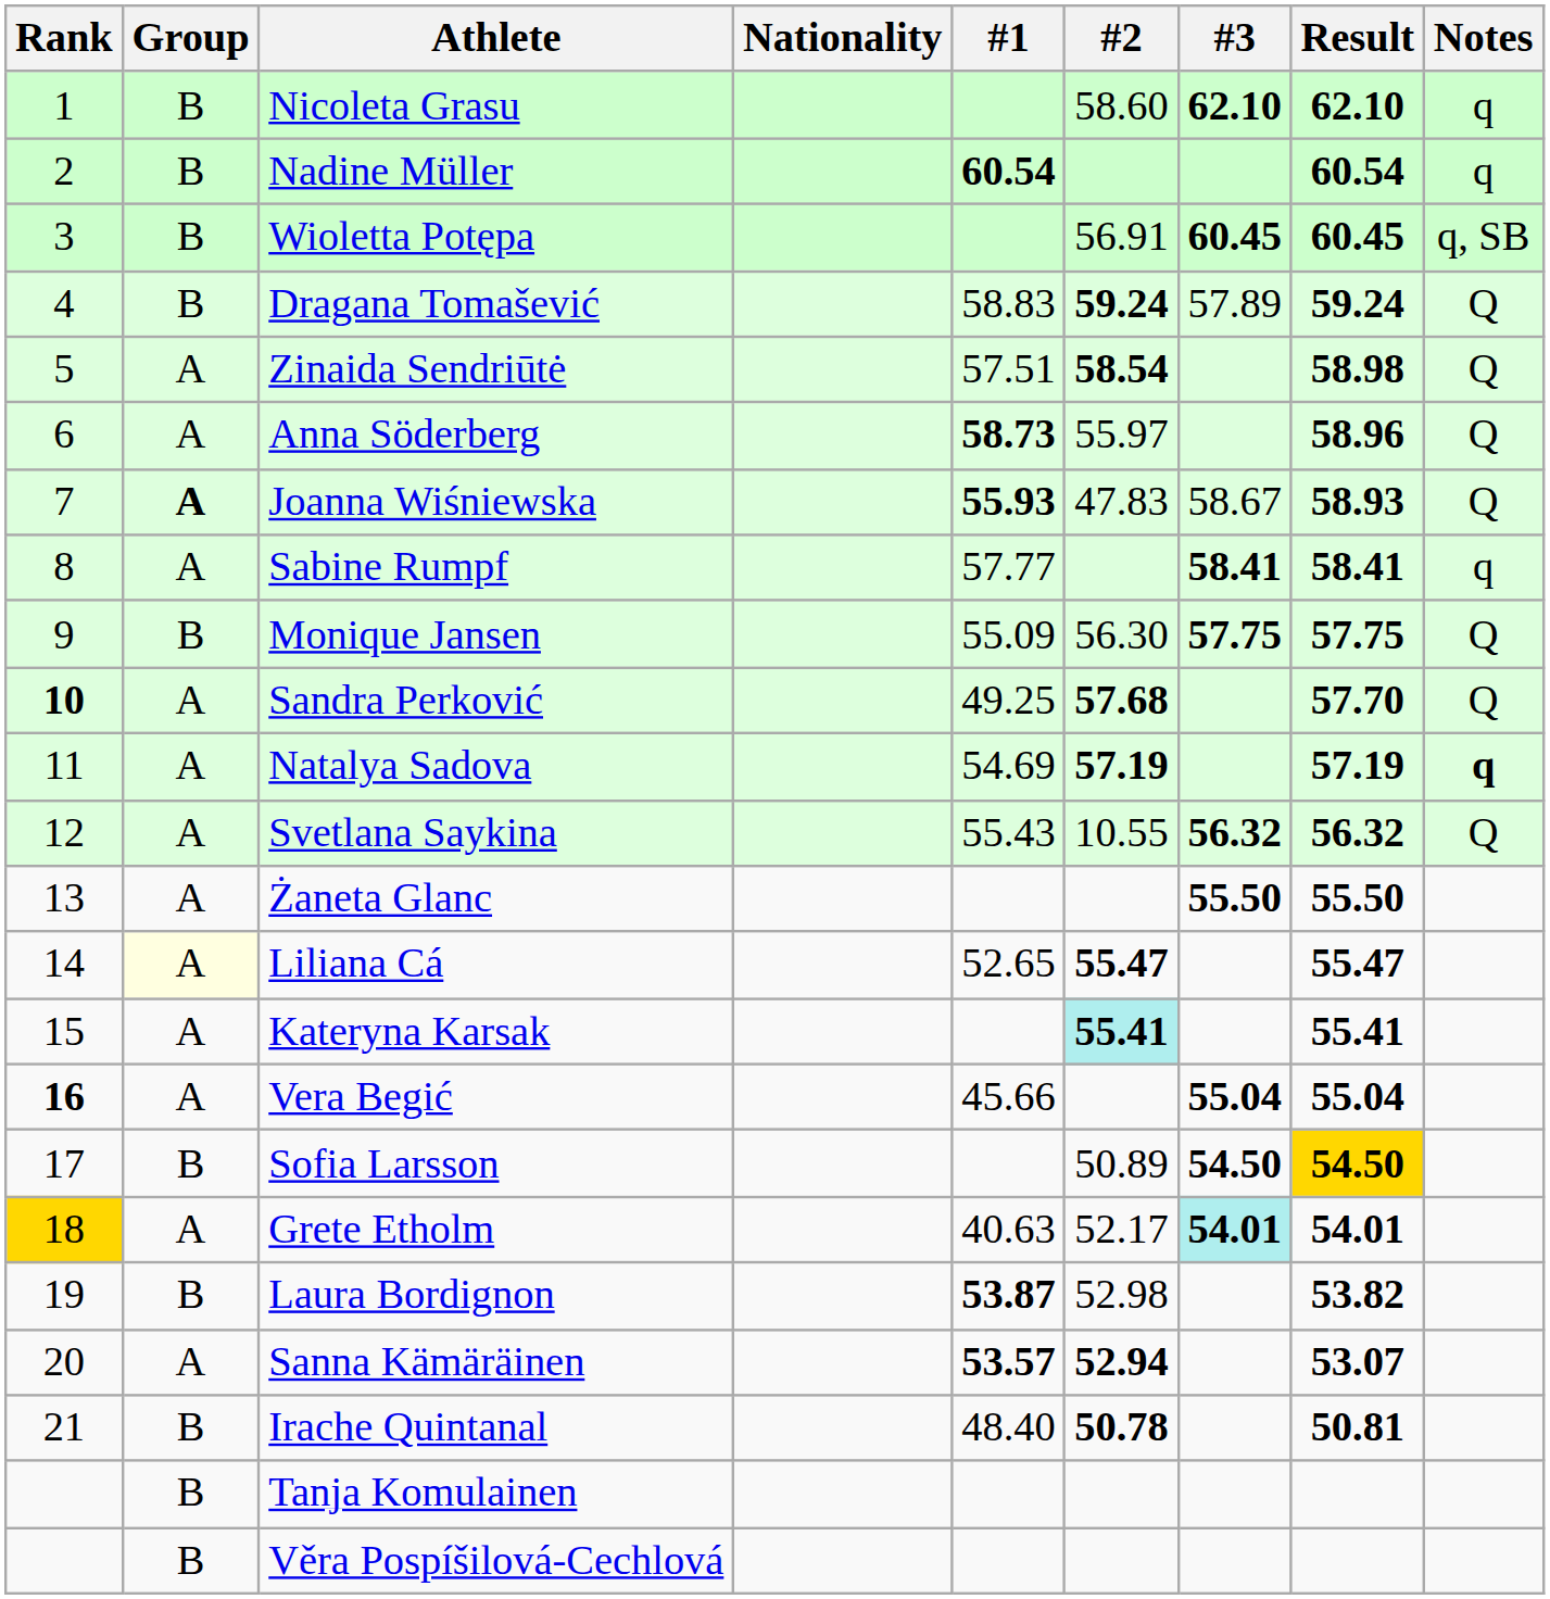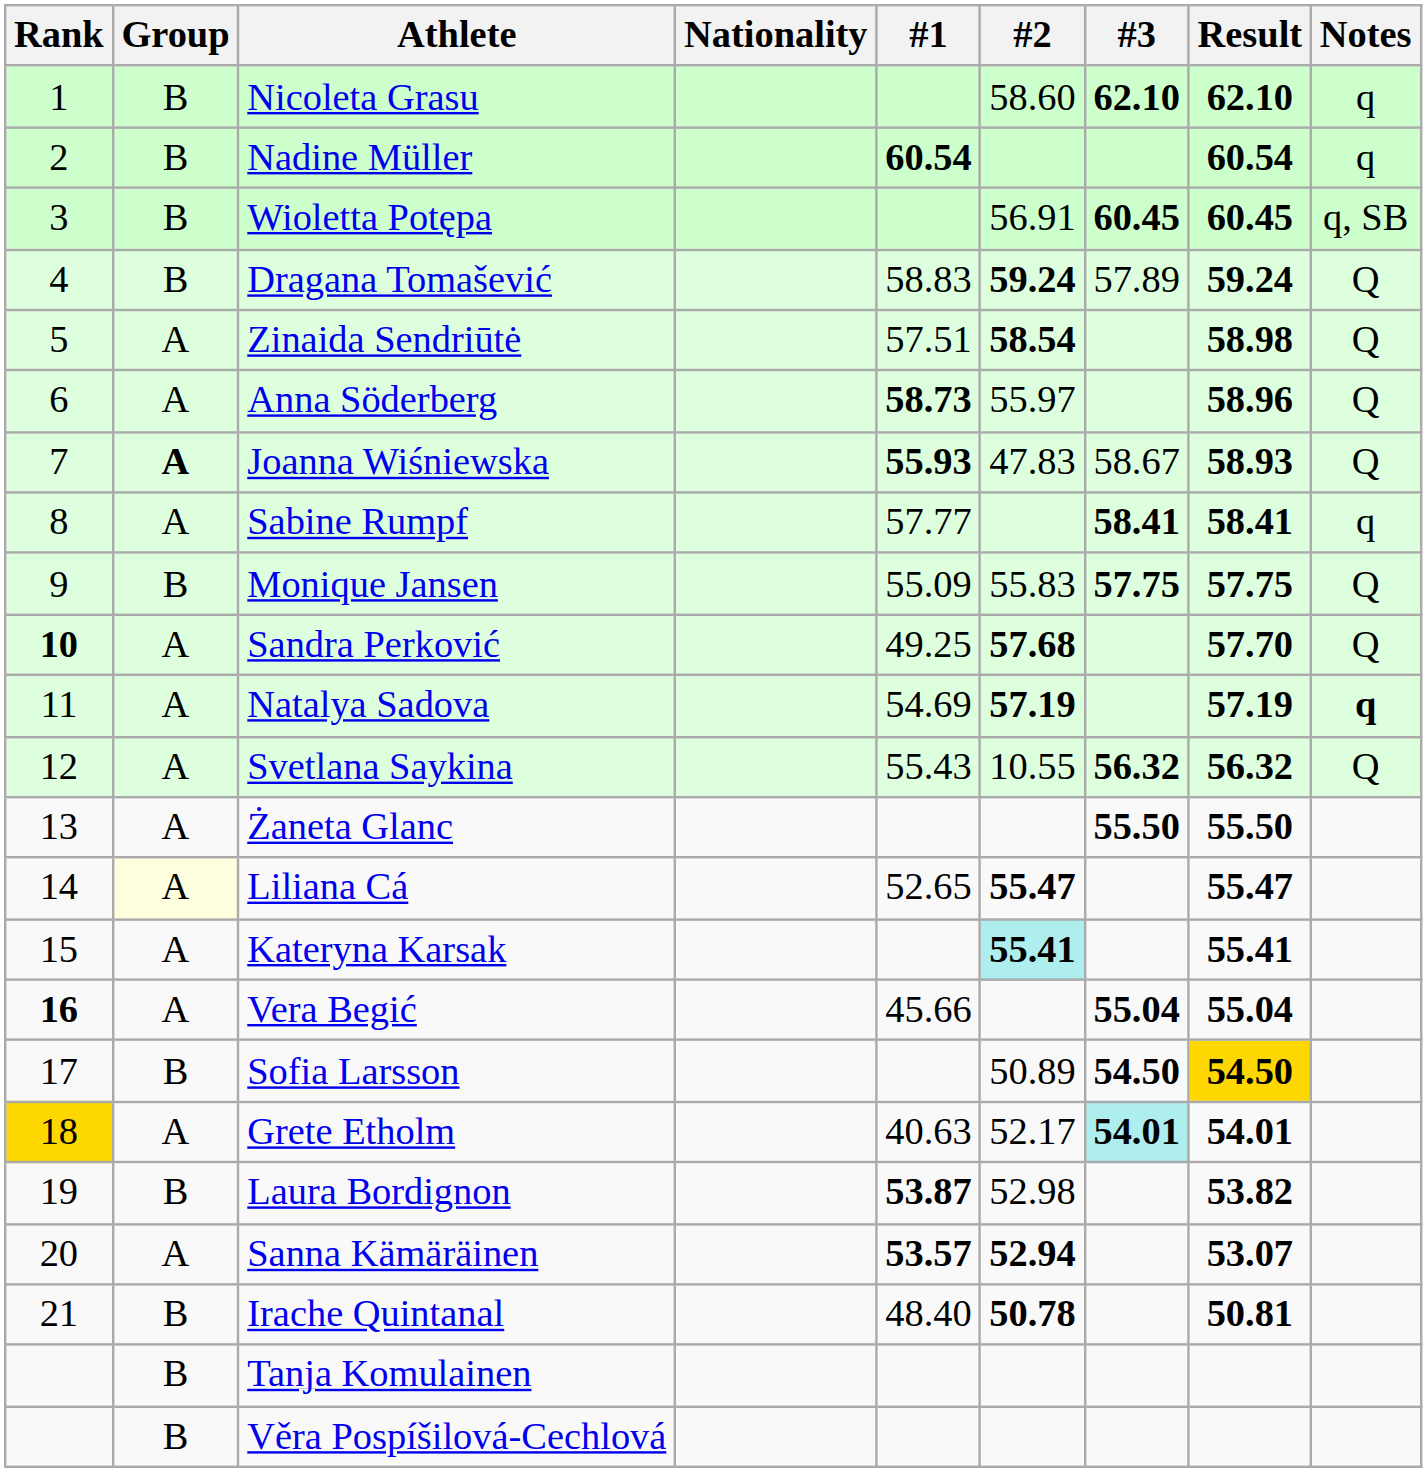Monique Jansen | #2: 56.30 -> 55.83
